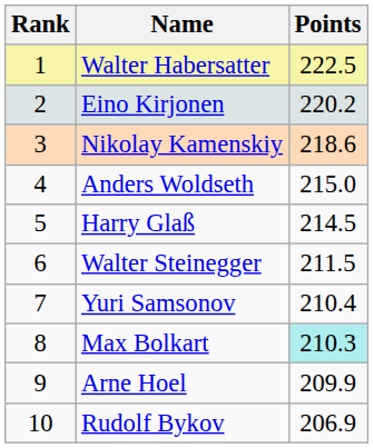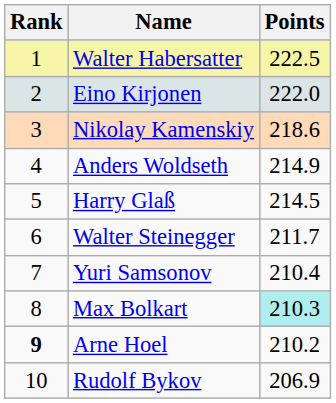Eino Kirjonen | Points: 220.2 -> 222.0
Anders Woldseth | Points: 215.0 -> 214.9
Walter Steinegger | Points: 211.5 -> 211.7
Arne Hoel | Rank: normal -> bold
Arne Hoel | Points: 209.9 -> 210.2
